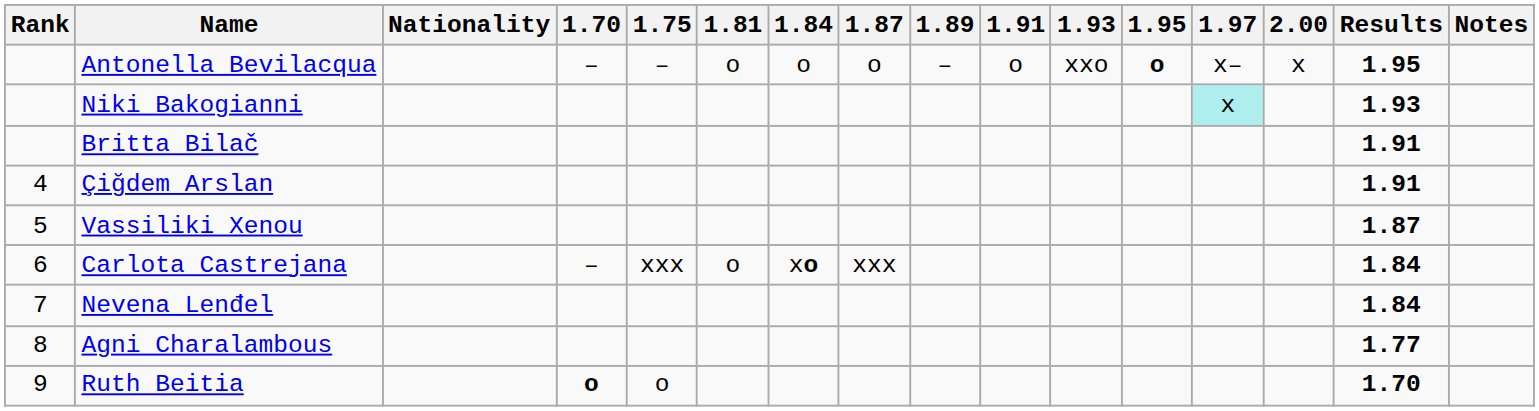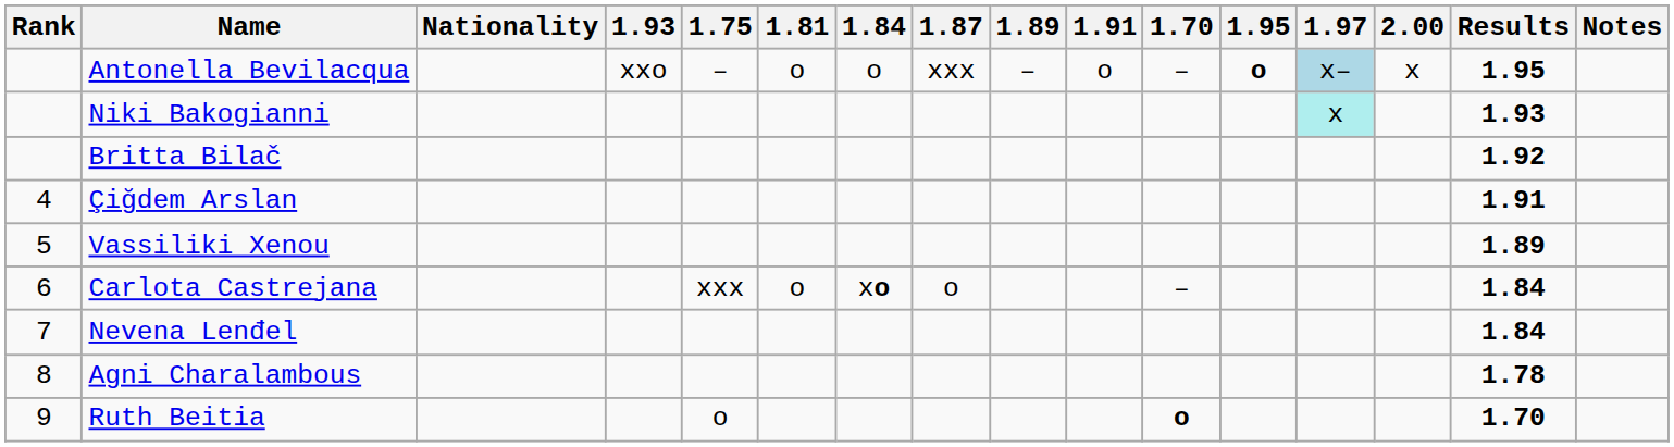columns swapped: 1.70 <-> 1.93
Antonella Bevilacqua | 1.87: o -> xxx
Antonella Bevilacqua | 1.97: no background -> lightblue background
Britta Bilač | Results: 1.91 -> 1.92
Vassiliki Xenou | Results: 1.87 -> 1.89
Carlota Castrejana | 1.87: xxx -> o
Agni Charalambous | Results: 1.77 -> 1.78
